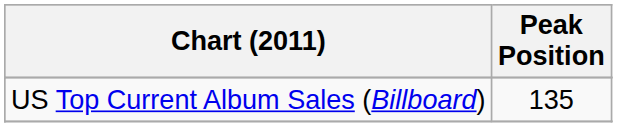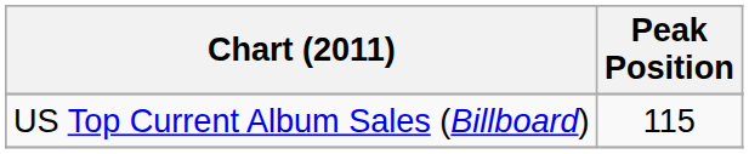US Top Current Album Sales (Billboard) | Peak Position: 135 -> 115
